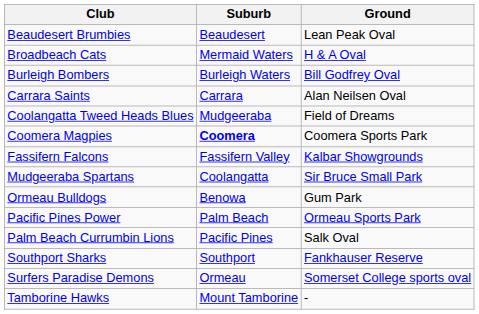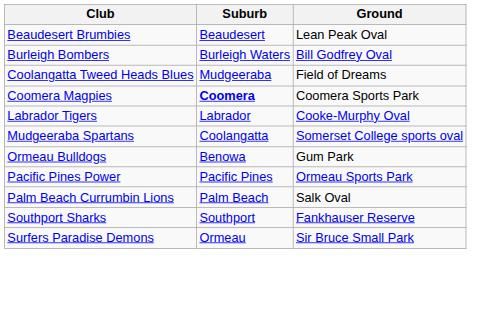- row: Broadbeach Cats | Mermaid Waters | H & A Oval
- row: Carrara Saints | Carrara | Alan Neilsen Oval
- row: Fassifern Falcons | Fassifern Valley | Kalbar Showgrounds
+ row: Labrador Tigers | Labrador | Cooke-Murphy Oval
Mudgeeraba Spartans | Ground: Sir Bruce Small Park -> Somerset College sports oval
Pacific Pines Power | Suburb: Palm Beach -> Pacific Pines
Palm Beach Currumbin Lions | Suburb: Pacific Pines -> Palm Beach
Surfers Paradise Demons | Ground: Somerset College sports oval -> Sir Bruce Small Park
- row: Tamborine Hawks | Mount Tamborine | -
